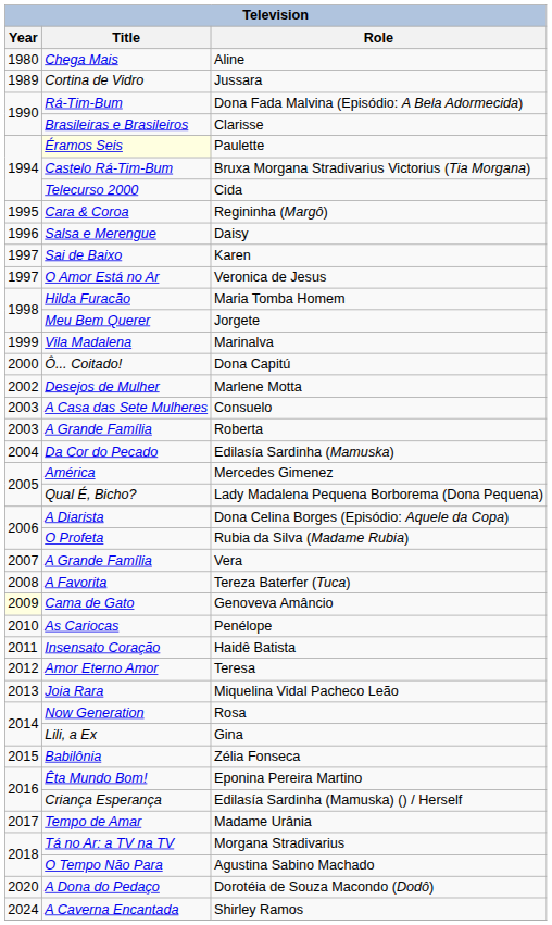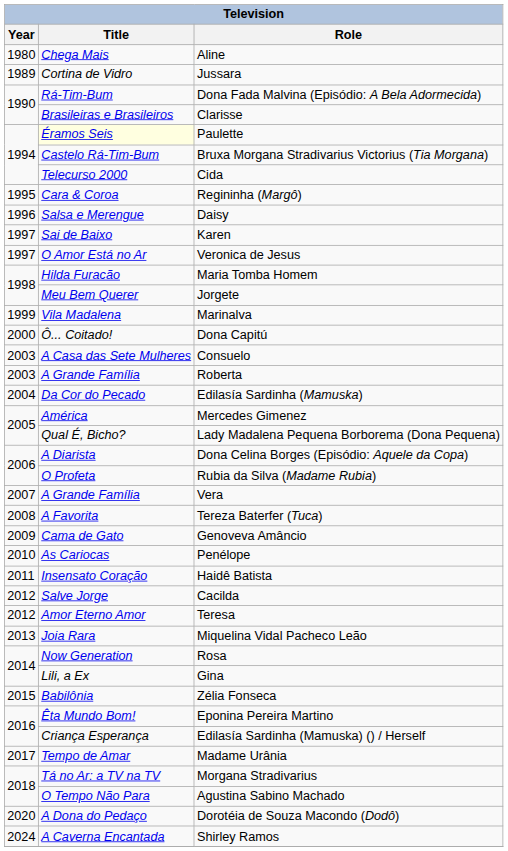- row: 2002 | Desejos de Mulher | Marlene Motta
Genoveva Amâncio | Year: lightyellow background -> no background
+ row: 2012 | Salve Jorge | Cacilda
